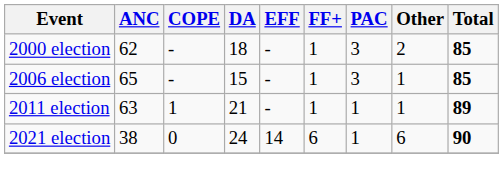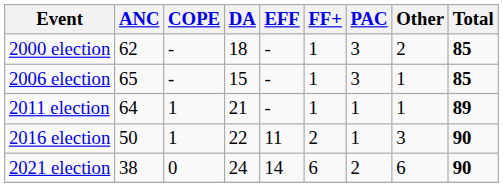2011 election | ANC: 63 -> 64
+ row: 2016 election | 50 | 1 | 22 | 11 | 2 | 1 | 3 | 90
2021 election | PAC: 1 -> 2
